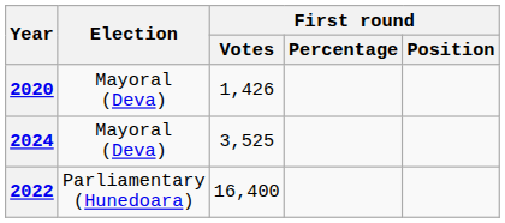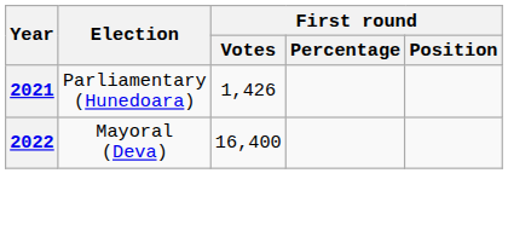1,426 | Year: 2020 -> 2021
1,426 | Election: Mayoral (Deva) -> Parliamentary (Hunedoara)
- row: 2024 | Mayoral (Deva) | 3,525
16,400 | Election: Parliamentary (Hunedoara) -> Mayoral (Deva)
